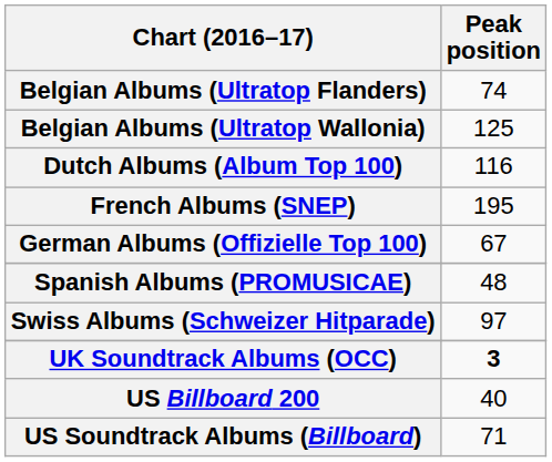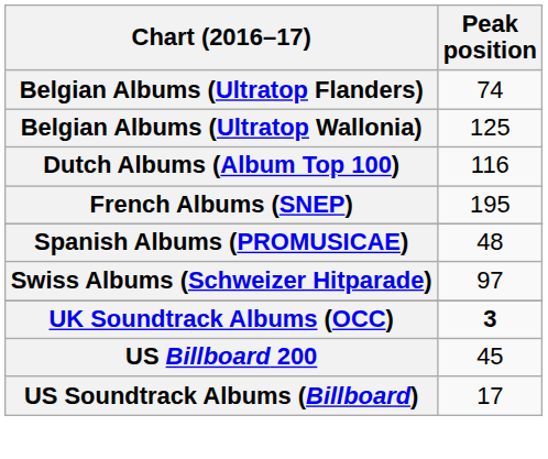- row: German Albums (Offizielle Top 100) | 67
US Billboard 200 | Peak position: 40 -> 45
US Soundtrack Albums (Billboard) | Peak position: 71 -> 17
